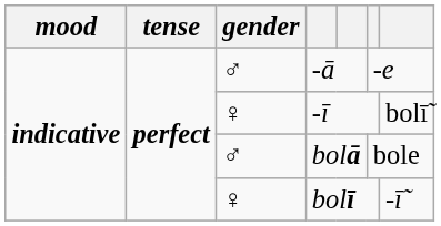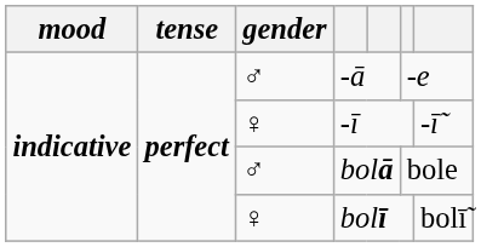-ī | column 7: bolī̃ -> -ī̃
bolī | column 7: -ī̃ -> bolī̃
